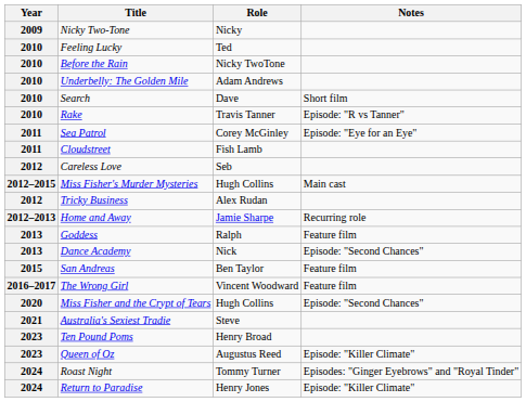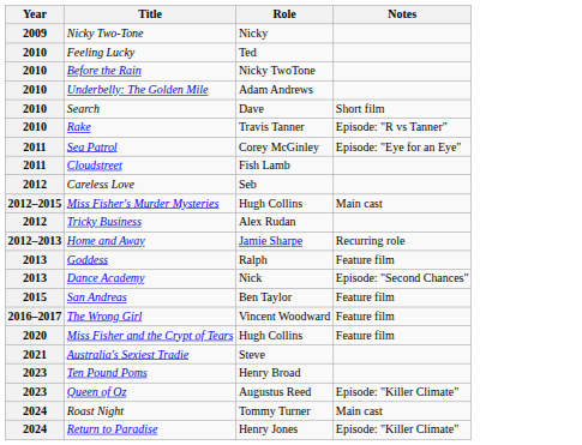Miss Fisher and the Crypt of Tears | Notes: Episode: "Second Chances" -> Feature film
Roast Night | Notes: Episodes: "Ginger Eyebrows" and "Royal Tinder" -> Main cast
